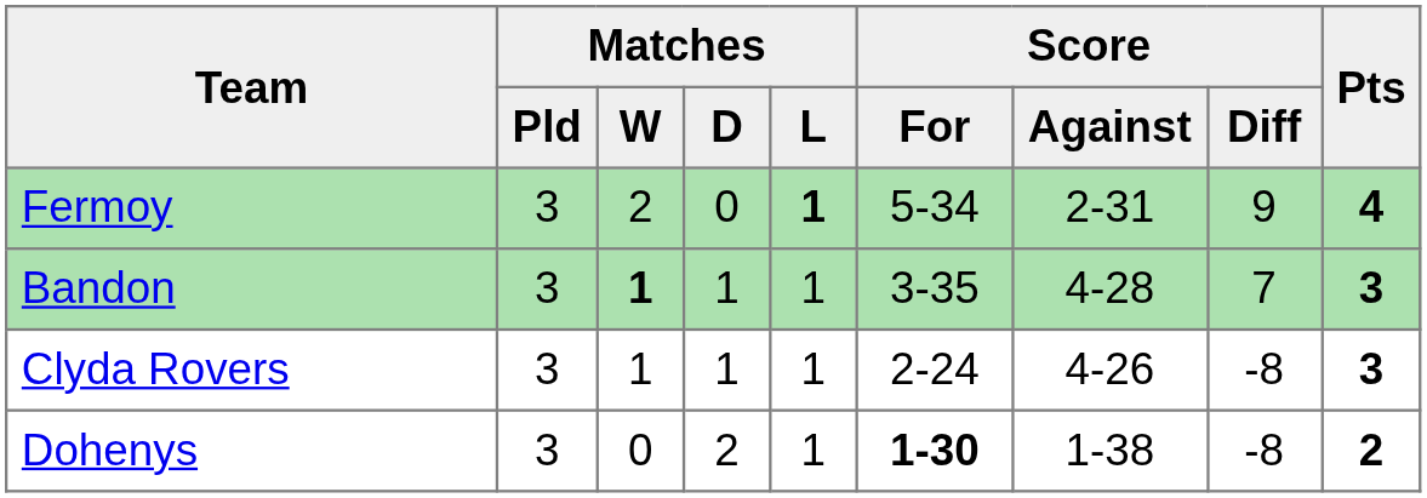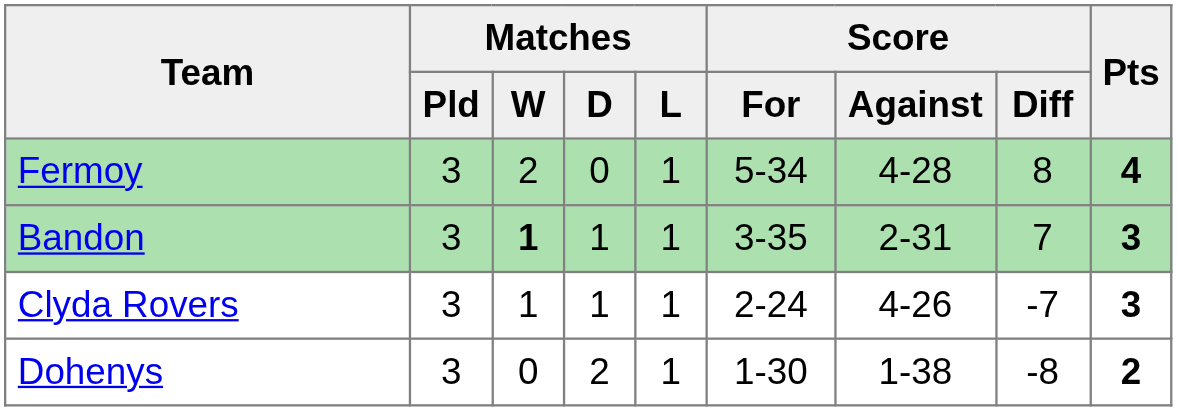Fermoy | Matches / L: bold -> normal
Fermoy | Score / Against: 2-31 -> 4-28
Fermoy | Score / Diff: 9 -> 8
Bandon | Score / Against: 4-28 -> 2-31
Clyda Rovers | Score / Diff: -8 -> -7
Dohenys | Score / For: bold -> normal
